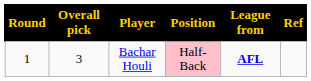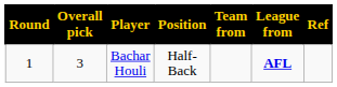+ column: Team from
Bachar Houli | Position: pink background -> no background
